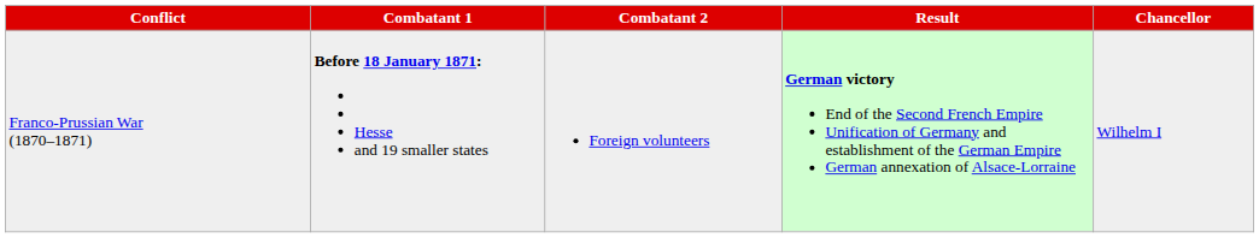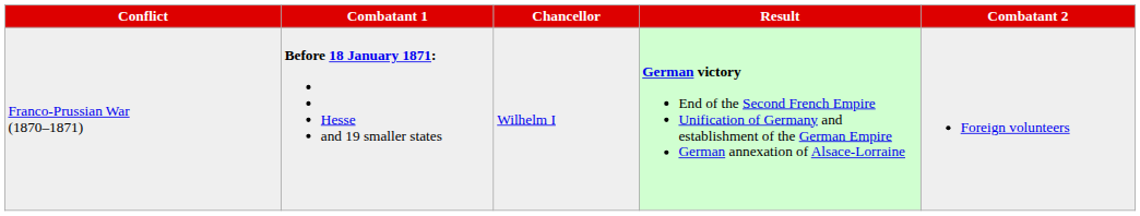columns swapped: Combatant 2 <-> Chancellor
